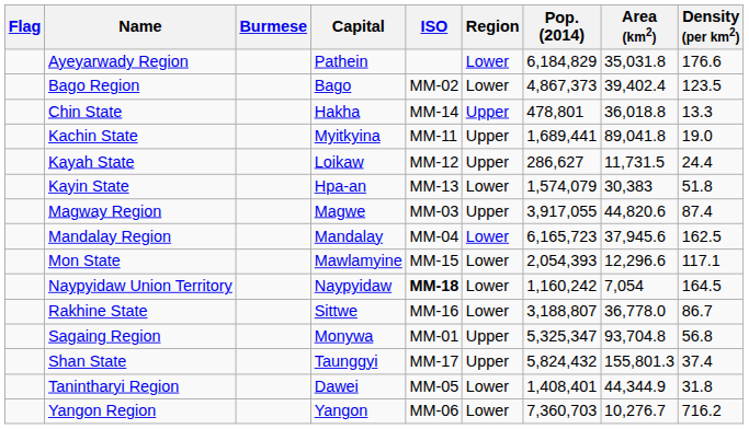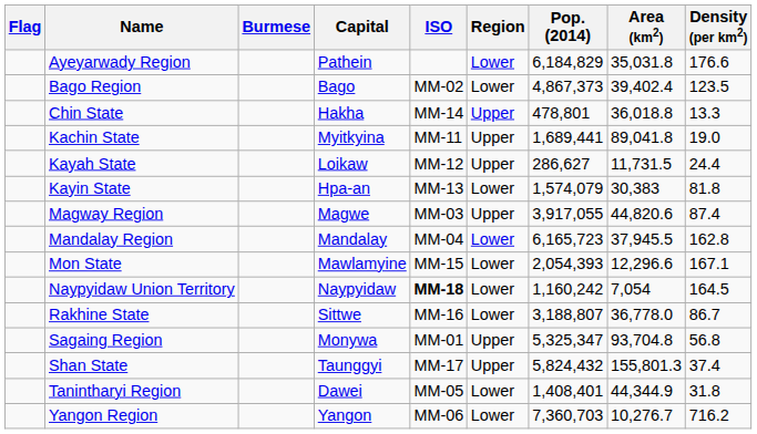Kayin State | Density (per km2): 51.8 -> 81.8
Mandalay Region | Area (km2): 37,945.6 -> 37,945.5
Mandalay Region | Density (per km2): 162.5 -> 162.8
Mon State | Density (per km2): 117.1 -> 167.1
